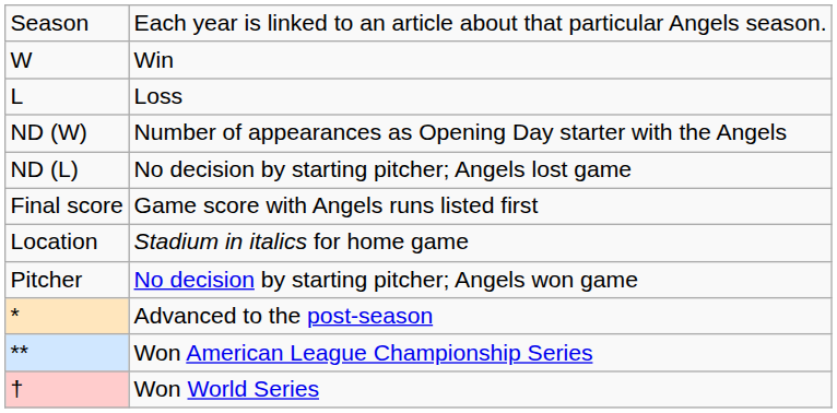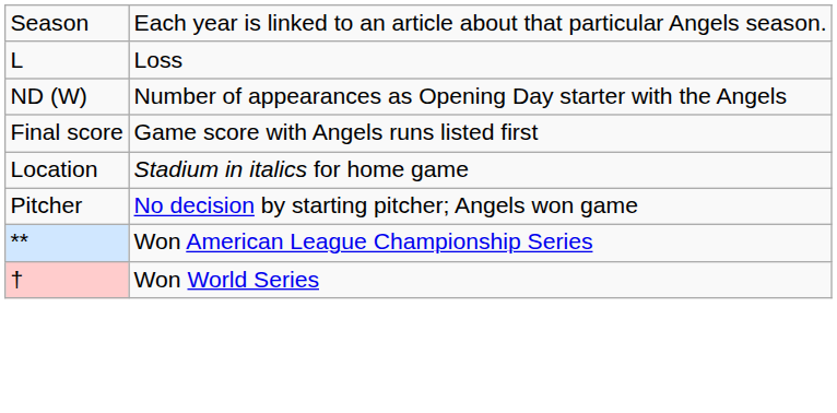- row: W | Win
- row: ND (L) | No decision by starting pitcher; Angels lost game
- row: * | Advanced to the post-season
